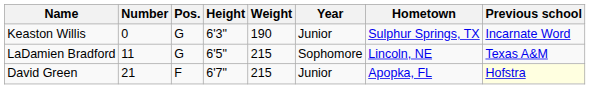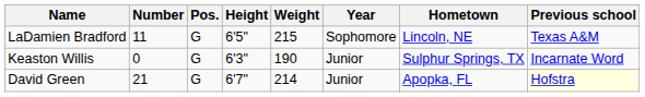rows swapped: Keaston Willis <-> LaDamien Bradford
David Green | Pos.: F -> G
David Green | Weight: 215 -> 214
